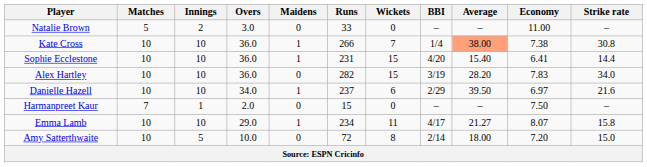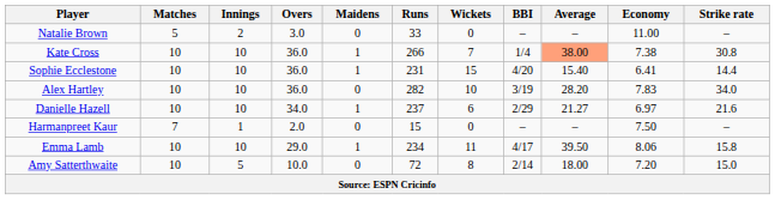Alex Hartley | Wickets: 15 -> 10
Danielle Hazell | Average: 39.50 -> 21.27
Emma Lamb | Average: 21.27 -> 39.50
Emma Lamb | Economy: 8.07 -> 8.06
